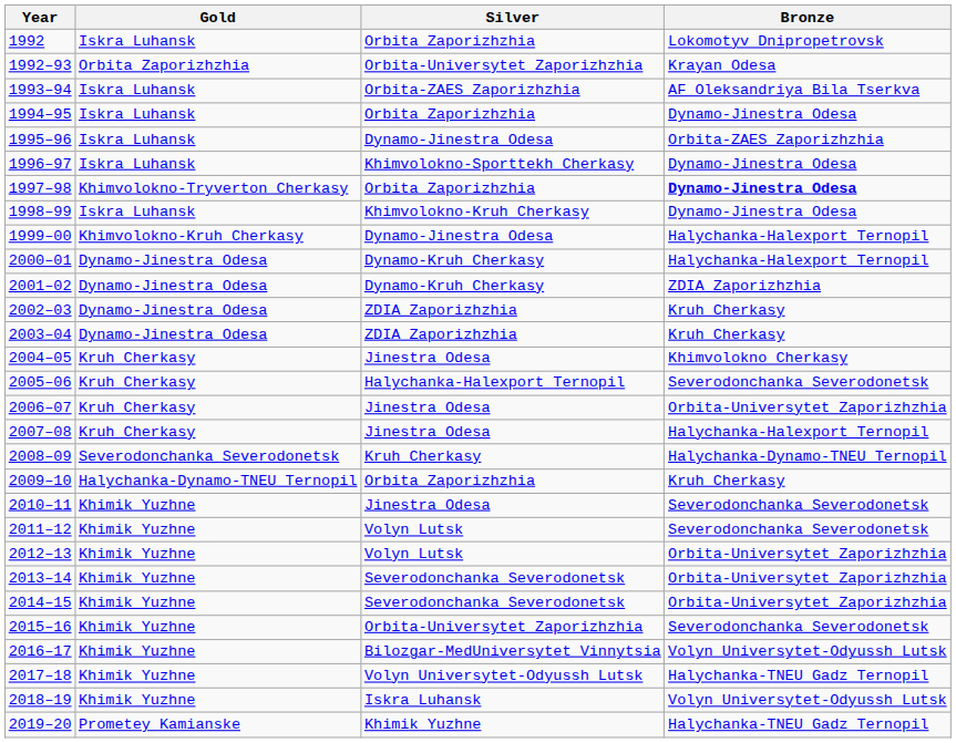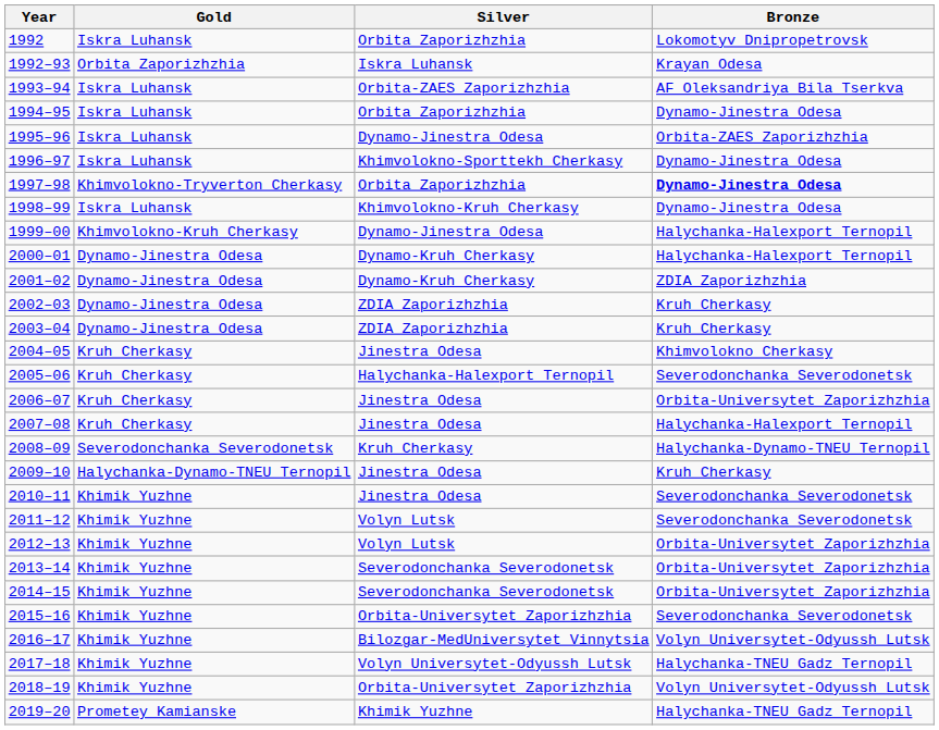1992–93 | Silver: Orbita-Universytet Zaporizhzhia -> Iskra Luhansk
2009–10 | Silver: Orbita Zaporizhzhia -> Jinestra Odesa
2018–19 | Silver: Iskra Luhansk -> Orbita-Universytet Zaporizhzhia
